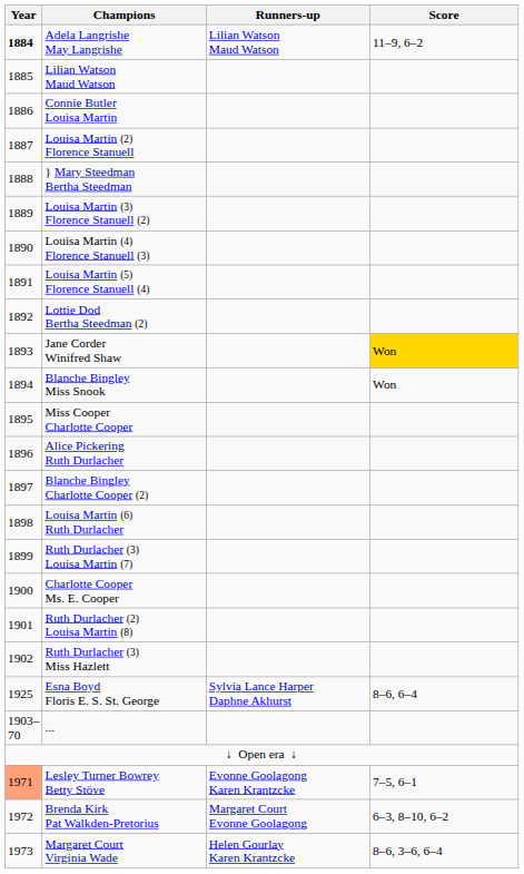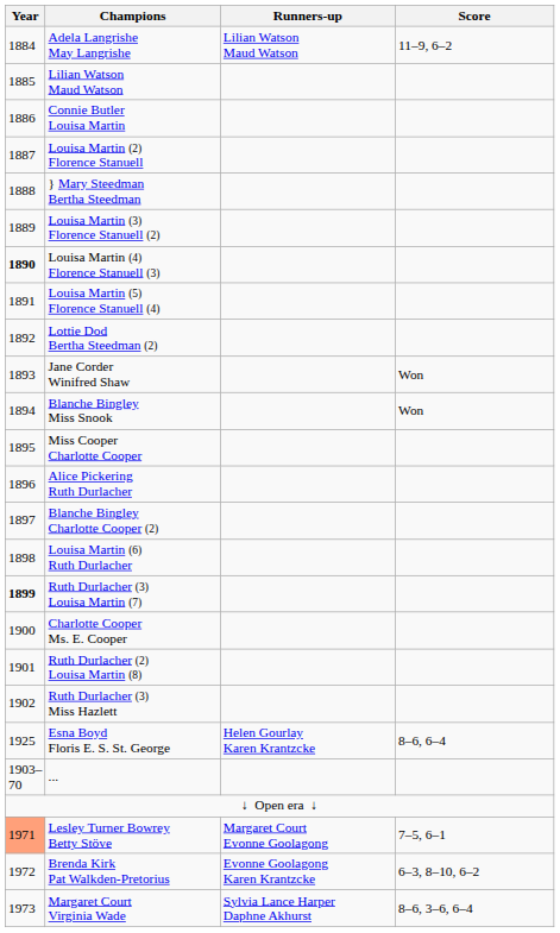Adela Langrishe May Langrishe | Year: bold -> normal
Louisa Martin (4) Florence Stanuell (3) | Year: normal -> bold
Jane Corder Winifred Shaw | Score: gold background -> no background
Ruth Durlacher (3) Louisa Martin (7) | Year: normal -> bold
Esna Boyd Floris E. S. St. George | Runners-up: Sylvia Lance Harper Daphne Akhurst -> Helen Gourlay Karen Krantzcke
Lesley Turner Bowrey Betty Stöve | Runners-up: Evonne Goolagong Karen Krantzcke -> Margaret Court Evonne Goolagong
Brenda Kirk Pat Walkden-Pretorius | Runners-up: Margaret Court Evonne Goolagong -> Evonne Goolagong Karen Krantzcke
Margaret Court Virginia Wade | Runners-up: Helen Gourlay Karen Krantzcke -> Sylvia Lance Harper Daphne Akhurst
